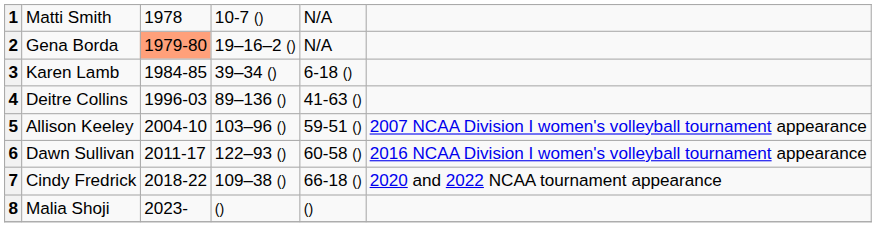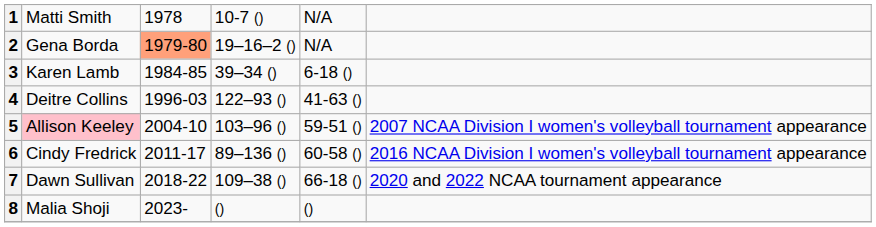4 | column 4: 89–136 () -> 122–93 ()
5 | column 2: no background -> pink background
6 | column 2: Dawn Sullivan -> Cindy Fredrick
6 | column 4: 122–93 () -> 89–136 ()
7 | column 2: Cindy Fredrick -> Dawn Sullivan
